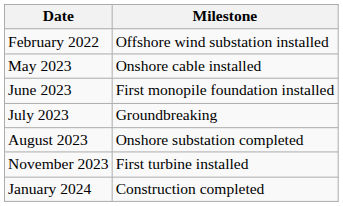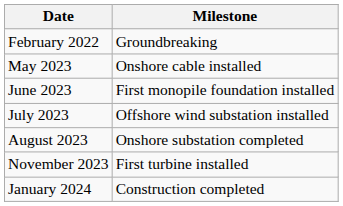February 2022 | Milestone: Offshore wind substation installed -> Groundbreaking
July 2023 | Milestone: Groundbreaking -> Offshore wind substation installed
